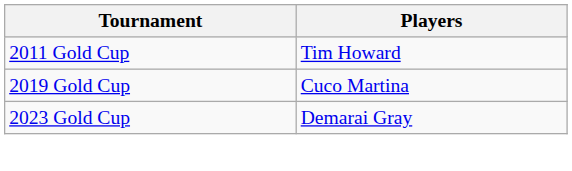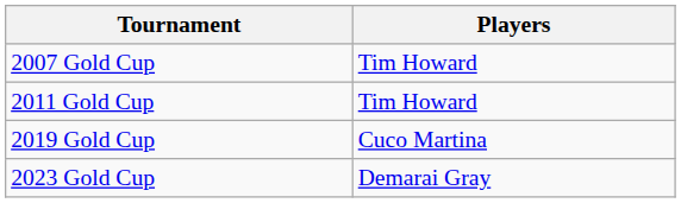+ row: 2007 Gold Cup | Tim Howard
